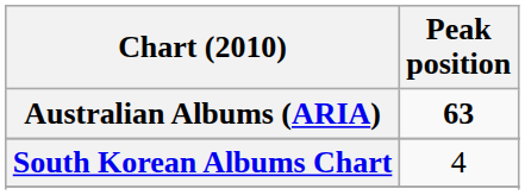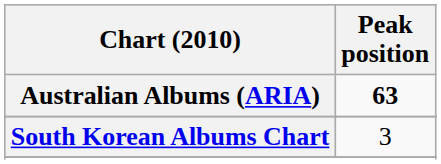South Korean Albums Chart | Peak position: 4 -> 3
